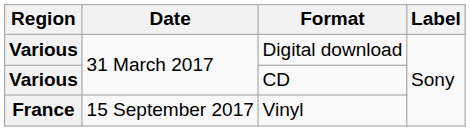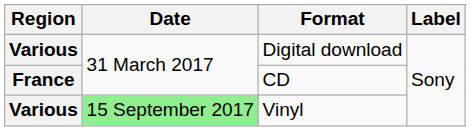CD | Region: Various -> France
Vinyl | Region: France -> Various
Vinyl | Date: no background -> lightgreen background
